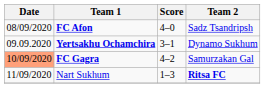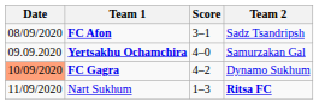FC Afon | Score: 4–0 -> 3–1
Yertsakhu Ochamchira | Score: 3–1 -> 4–0
Yertsakhu Ochamchira | Team 2: Dynamo Sukhum -> Samurzakan Gal
FC Gagra | Team 2: Samurzakan Gal -> Dynamo Sukhum
